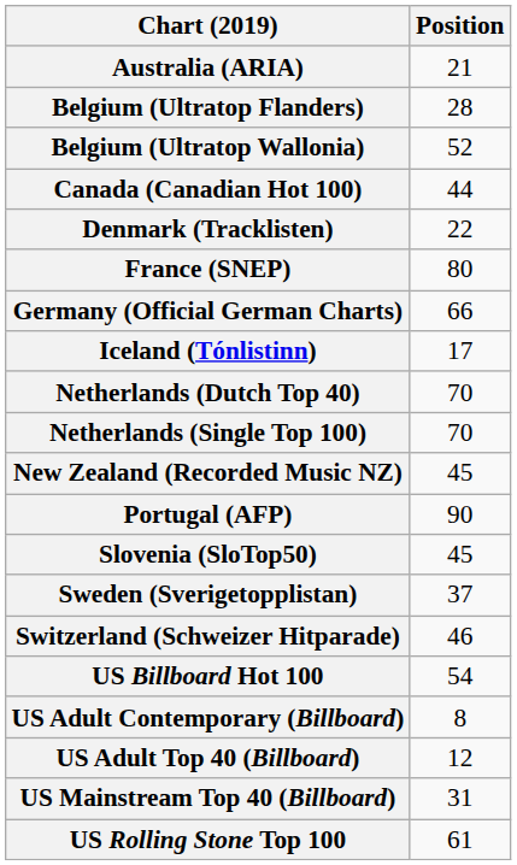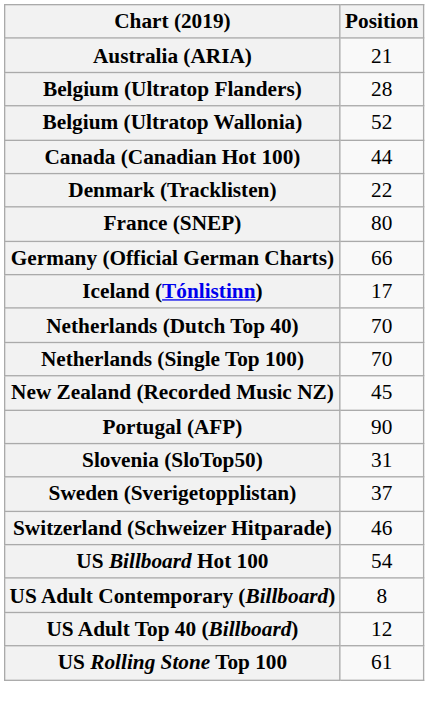Slovenia (SloTop50) | Position: 45 -> 31
- row: US Mainstream Top 40 (Billboard) | 31
